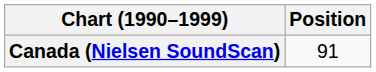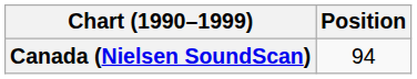Canada (Nielsen SoundScan) | Position: 91 -> 94
